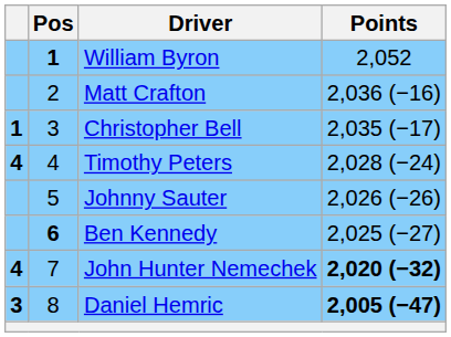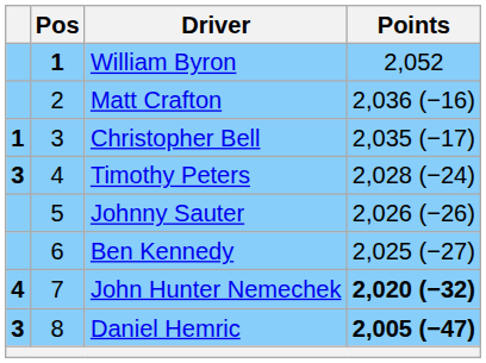Timothy Peters | column 1: 4 -> 3
Ben Kennedy | Pos: bold -> normal
